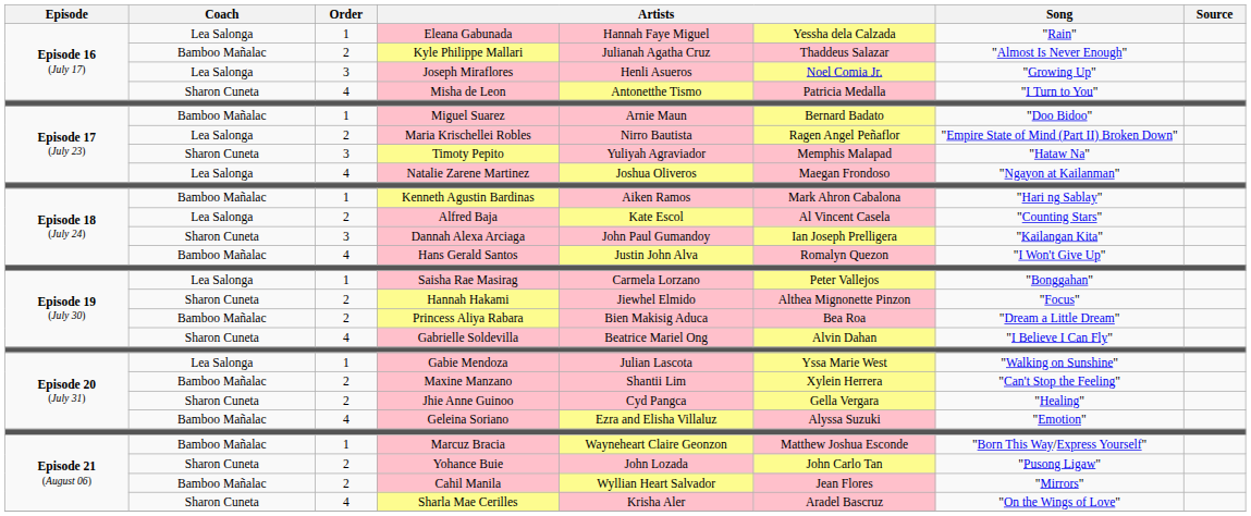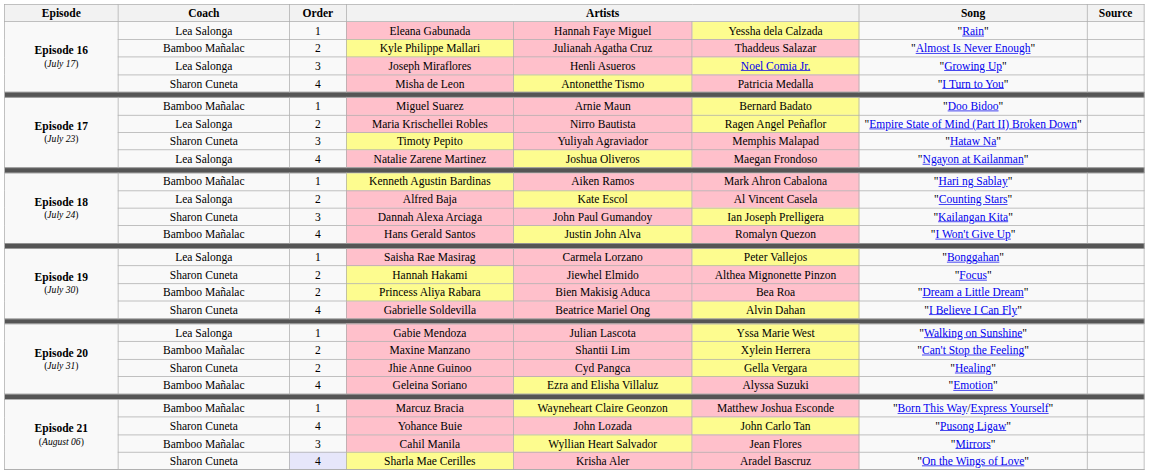Yohance Buie | Order: 2 -> 4
Cahil Manila | Order: 2 -> 3
Sharla Mae Cerilles | Order: no background -> lavender background
